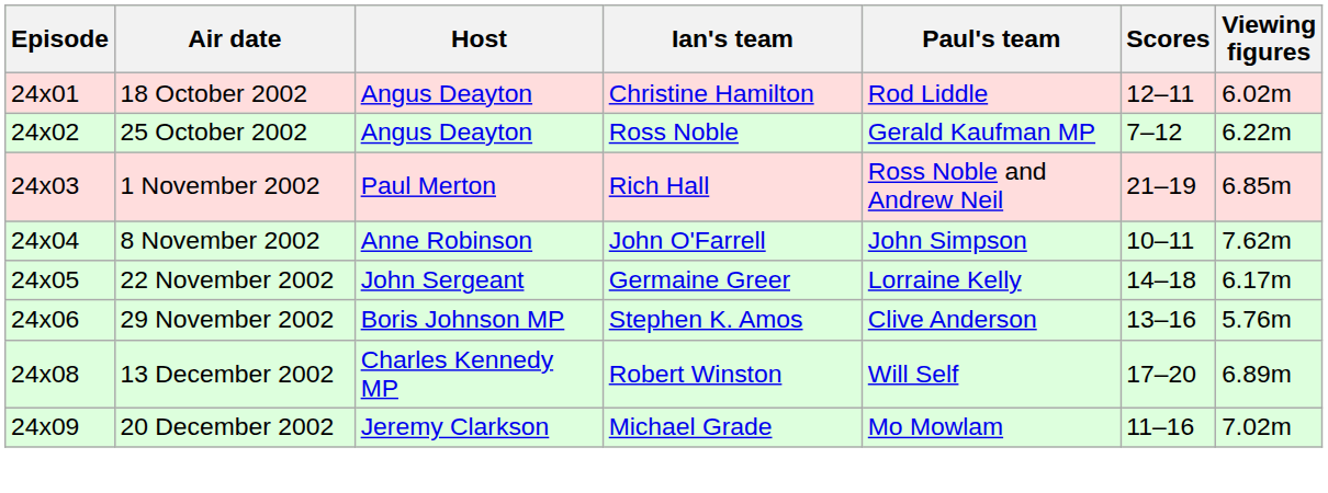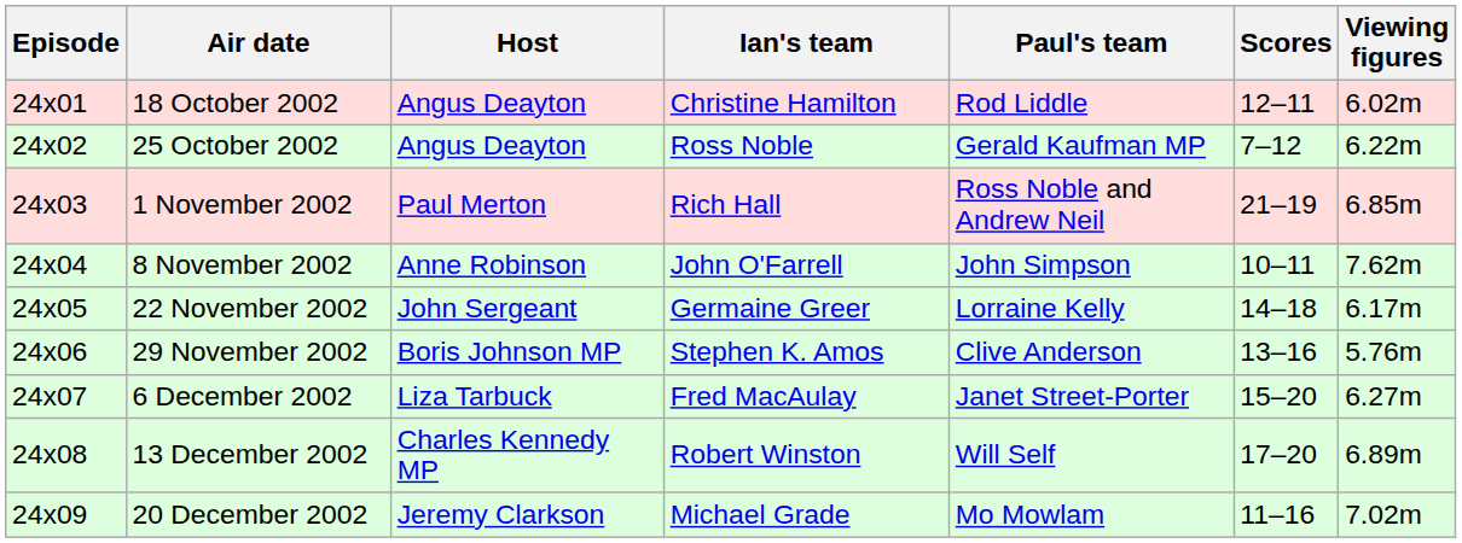+ row: 24x07 | 6 December 2002 | Liza Tarbuck | Fred MacAulay | Janet Street-Porter | 15–20 | 6.27m
